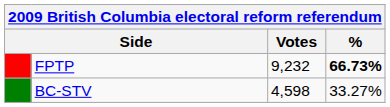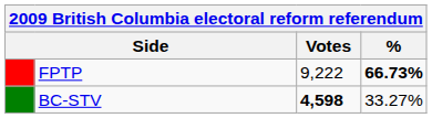FPTP | Votes: 9,232 -> 9,222
BC-STV | Votes: normal -> bold
